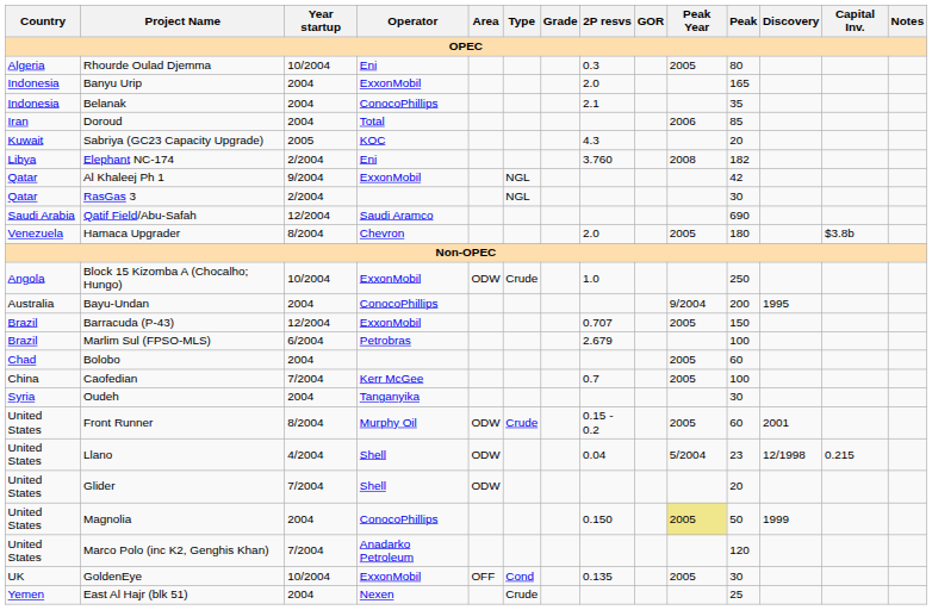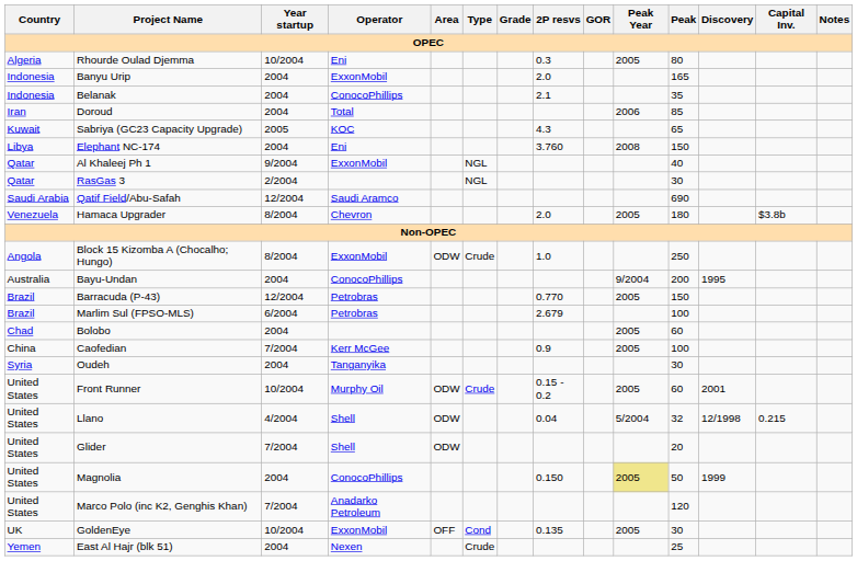Sabriya (GC23 Capacity Upgrade) | Peak: 20 -> 65
Elephant NC-174 | Year startup: 2/2004 -> 2004
Elephant NC-174 | Peak: 182 -> 150
Al Khaleej Ph 1 | Peak: 42 -> 40
Block 15 Kizomba A (Chocalho; Hungo) | Year startup: 10/2004 -> 8/2004
Barracuda (P-43) | Operator: ExxonMobil -> Petrobras
Barracuda (P-43) | 2P resvs: 0.707 -> 0.770
Caofedian | 2P resvs: 0.7 -> 0.9
Front Runner | Year startup: 8/2004 -> 10/2004
Llano | Peak: 23 -> 32
